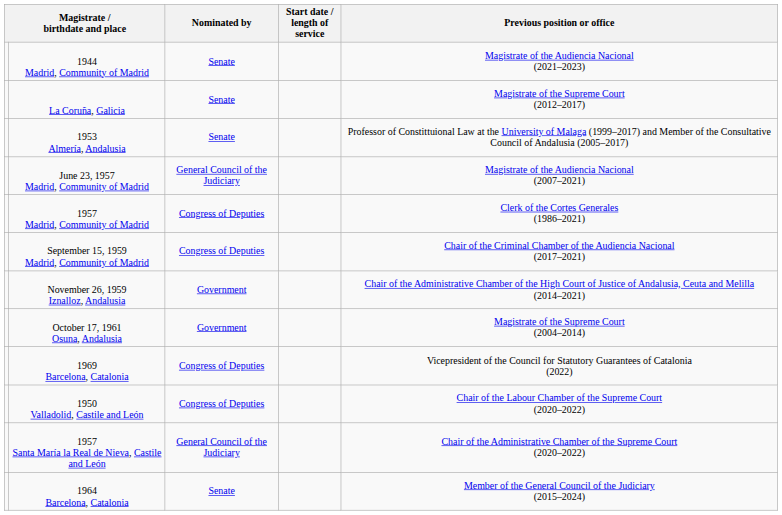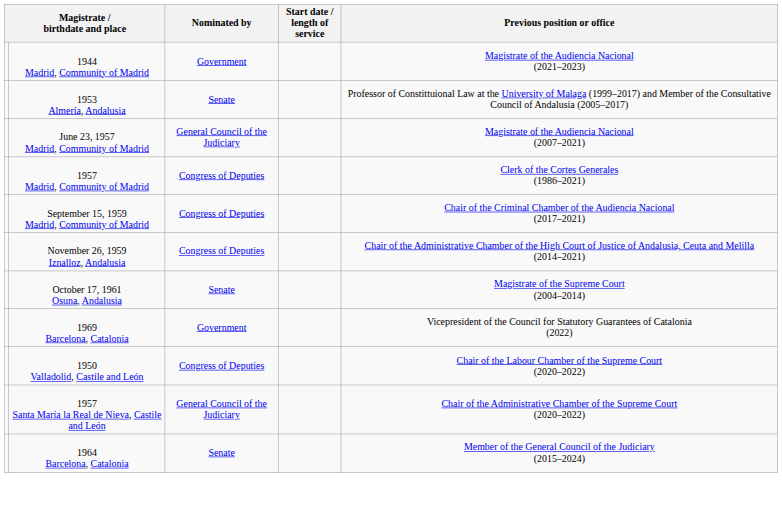1944 Madrid, Community of Madrid | Nominated by: Senate -> Government
- row: La Coruña, Galicia | Senate | Magistrate of the Supreme Court (2012–2017)
November 26, 1959 Iznalloz, Andalusia | Nominated by: Government -> Congress of Deputies
October 17, 1961 Osuna, Andalusia | Nominated by: Government -> Senate
1969 Barcelona, Catalonia | Nominated by: Congress of Deputies -> Government
